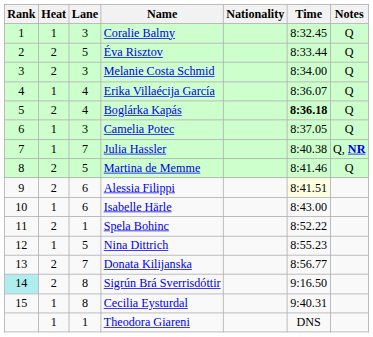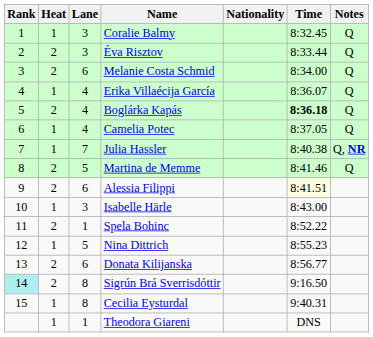Éva Risztov | Lane: 5 -> 3
Melanie Costa Schmid | Lane: 3 -> 6
Camelia Potec | Lane: 3 -> 4
Isabelle Härle | Lane: 6 -> 3
Donata Kilijanska | Lane: 7 -> 6
